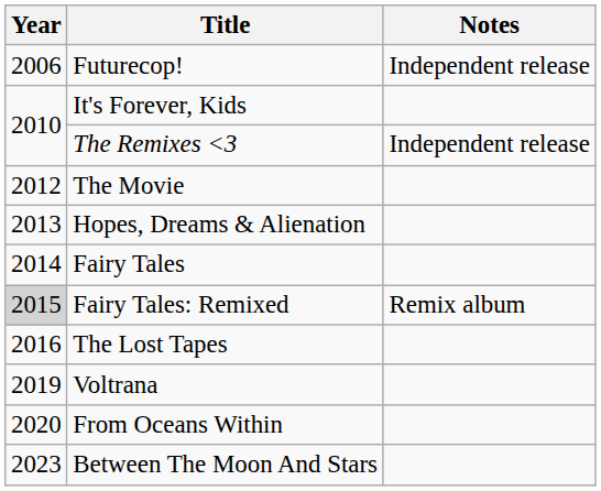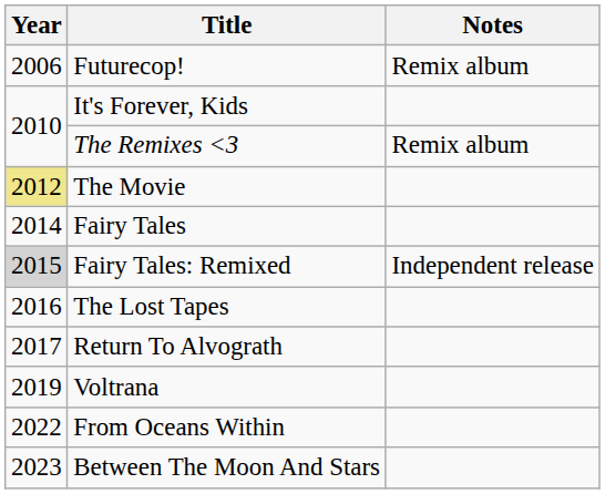Futurecop! | Notes: Independent release -> Remix album
The Remixes <3 | Notes: Independent release -> Remix album
The Movie | Year: no background -> khaki background
- row: 2013 | Hopes, Dreams & Alienation
Fairy Tales: Remixed | Notes: Remix album -> Independent release
+ row: 2017 | Return To Alvograth
From Oceans Within | Year: 2020 -> 2022
